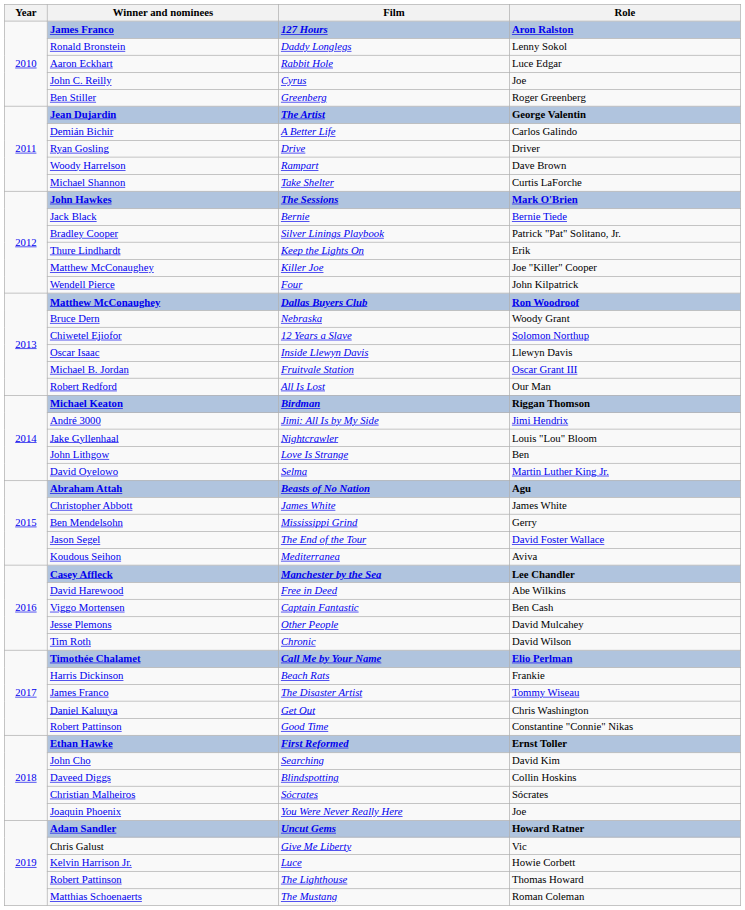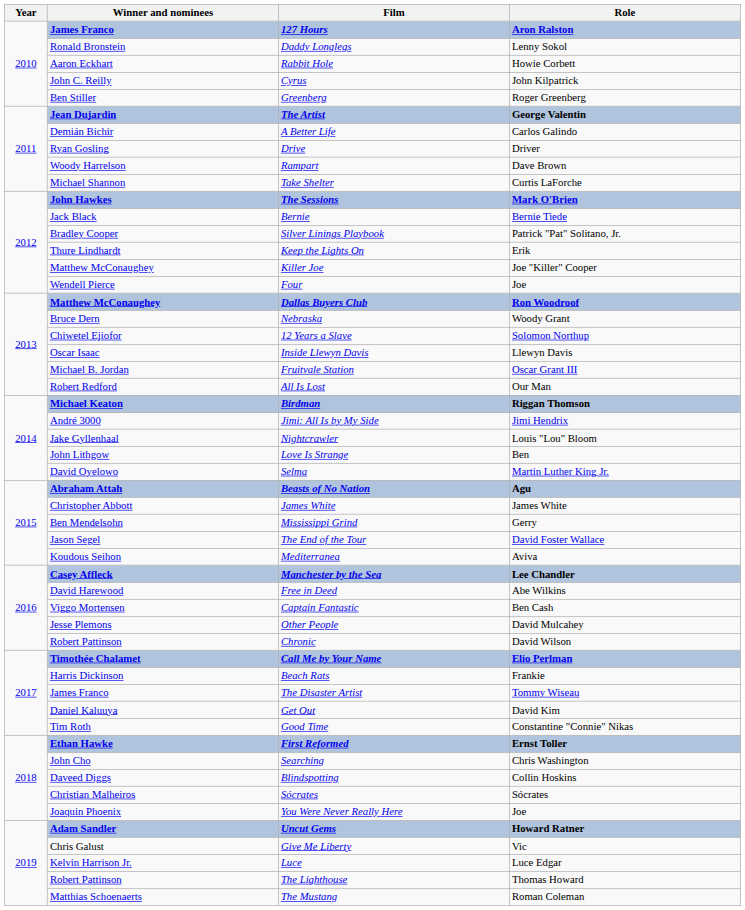Rabbit Hole | Role: Luce Edgar -> Howie Corbett
Cyrus | Role: Joe -> John Kilpatrick
Four | Role: John Kilpatrick -> Joe
Chronic | Winner and nominees: Tim Roth -> Robert Pattinson
Get Out | Role: Chris Washington -> David Kim
Good Time | Winner and nominees: Robert Pattinson -> Tim Roth
Searching | Role: David Kim -> Chris Washington
Luce | Role: Howie Corbett -> Luce Edgar
